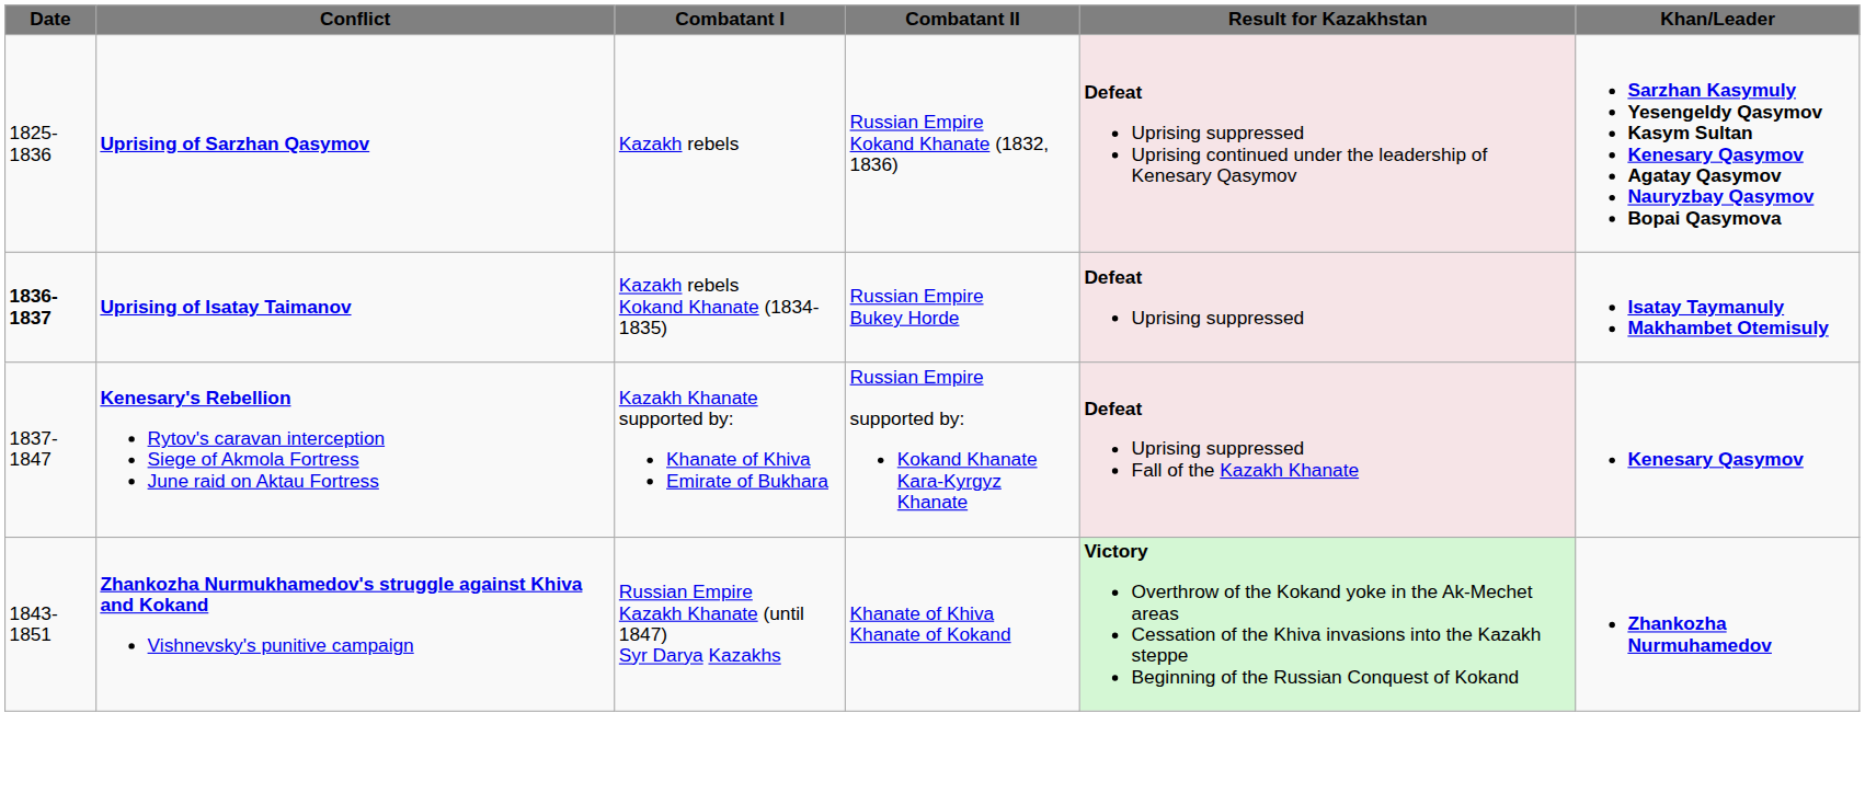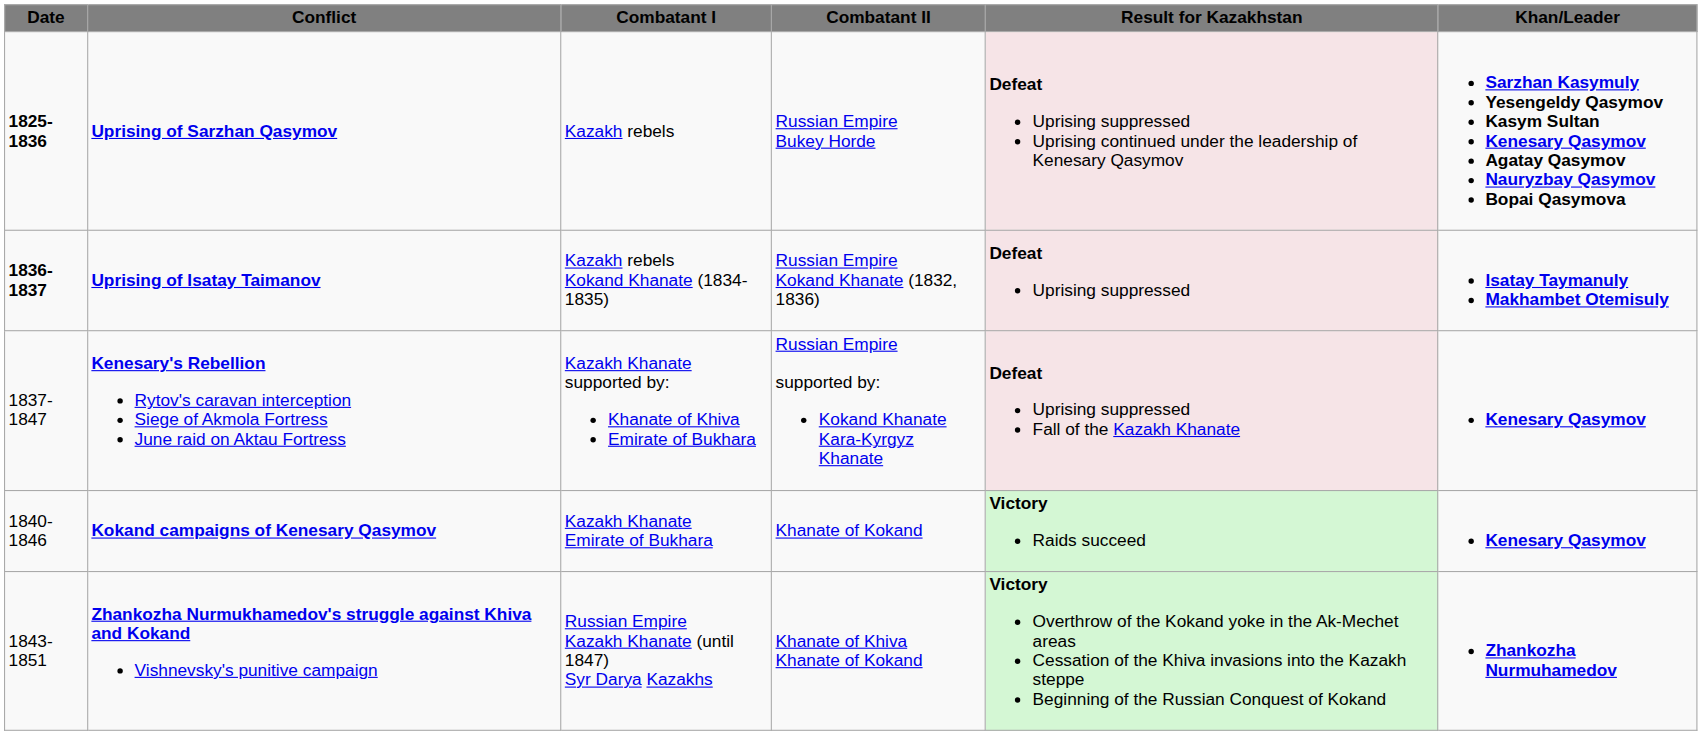Uprising of Sarzhan Qasymov | Date: normal -> bold
Uprising of Sarzhan Qasymov | Combatant II: Russian Empire Kokand Khanate (1832, 1836) -> Russian Empire Bukey Horde
Uprising of Isatay Taimanov | Combatant II: Russian Empire Bukey Horde -> Russian Empire Kokand Khanate (1832, 1836)
+ row: 1840-1846 | Kokand campaigns of Kenesary Qasymov | Kazakh Khanate Emirate of Bukhara | Khanate of Kokand | Victory Raids succeed | Kenesary Qasymov
